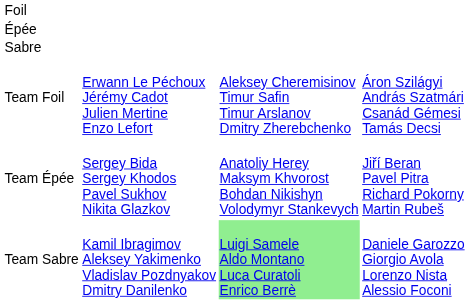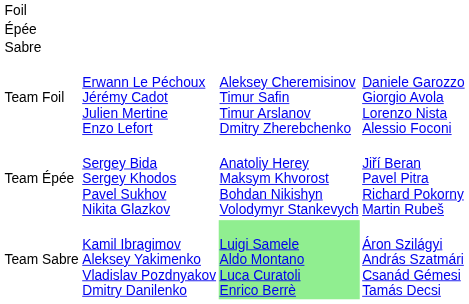Team Foil | column 4: Áron Szilágyi András Szatmári Csanád Gémesi Tamás Decsi -> Daniele Garozzo Giorgio Avola Lorenzo Nista Alessio Foconi
Team Sabre | column 4: Daniele Garozzo Giorgio Avola Lorenzo Nista Alessio Foconi -> Áron Szilágyi András Szatmári Csanád Gémesi Tamás Decsi
